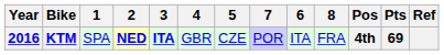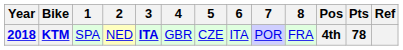columns swapped: 6 <-> 7
KTM | Year: 2016 -> 2018
KTM | 2: bold -> normal
KTM | Pts: 69 -> 78
